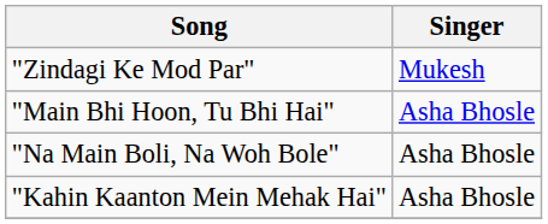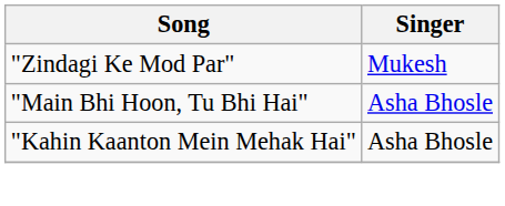- row: "Na Main Boli, Na Woh Bole" | Asha Bhosle
